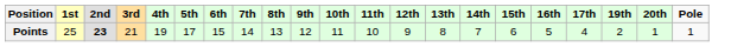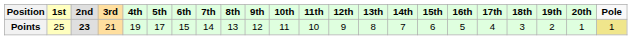+ column: 18th | 3
Points | Pole: no background -> khaki background
